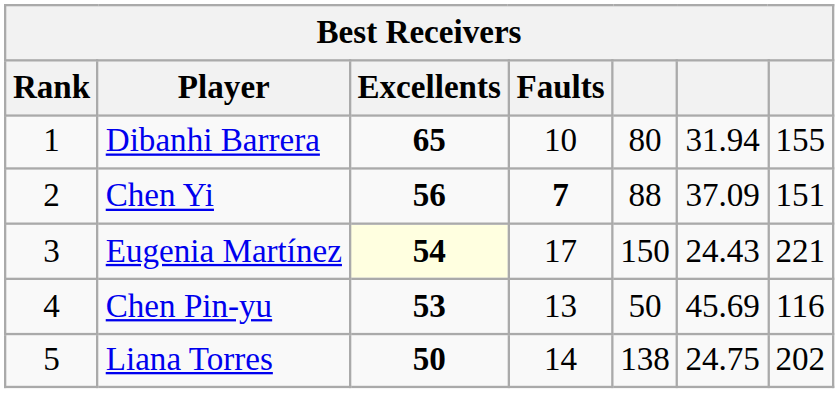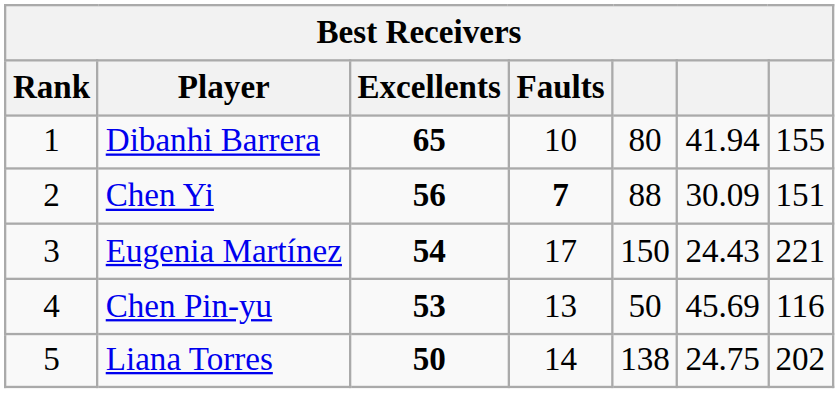Dibanhi Barrera | column 6: 31.94 -> 41.94
Chen Yi | column 6: 37.09 -> 30.09
Eugenia Martínez | Excellents: lightyellow background -> no background
